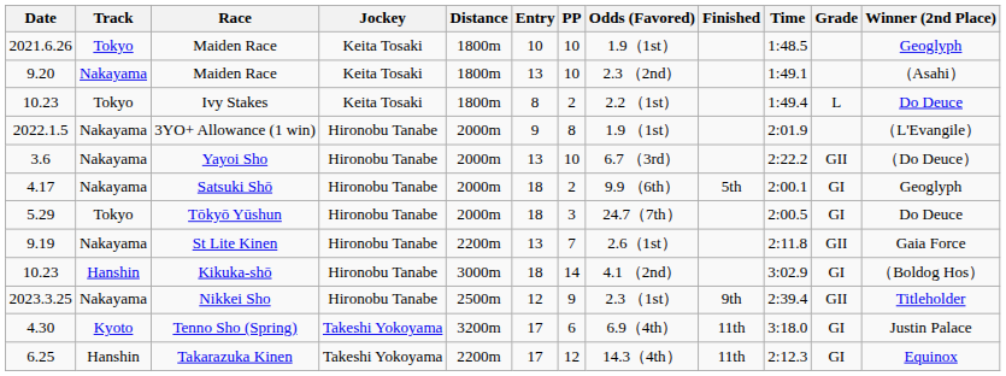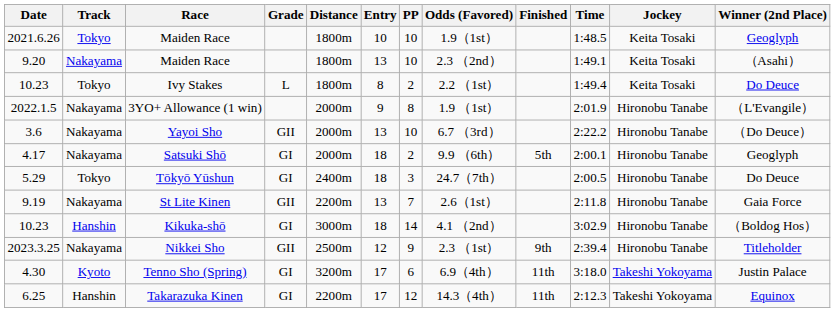columns swapped: Grade <-> Jockey
Tōkyō Yūshun | Distance: 2000m -> 2400m
